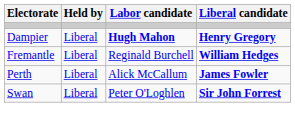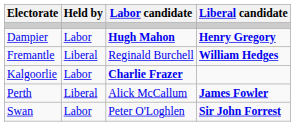Dampier | Held by: Liberal -> Labor
+ row: Kalgoorlie | Labor | Charlie Frazer
Swan | Held by: Liberal -> Labor
